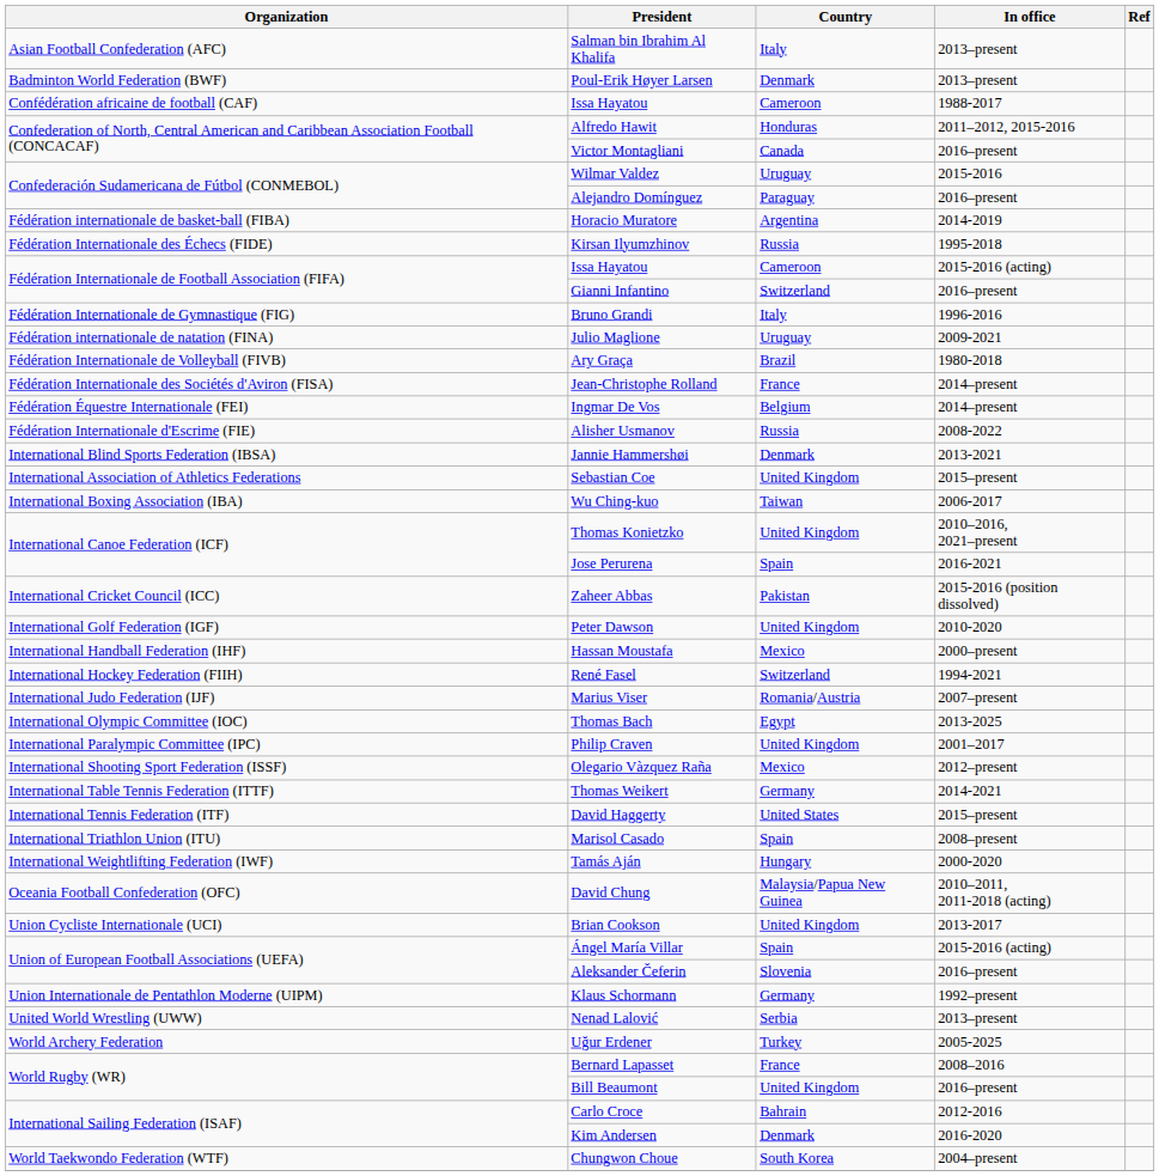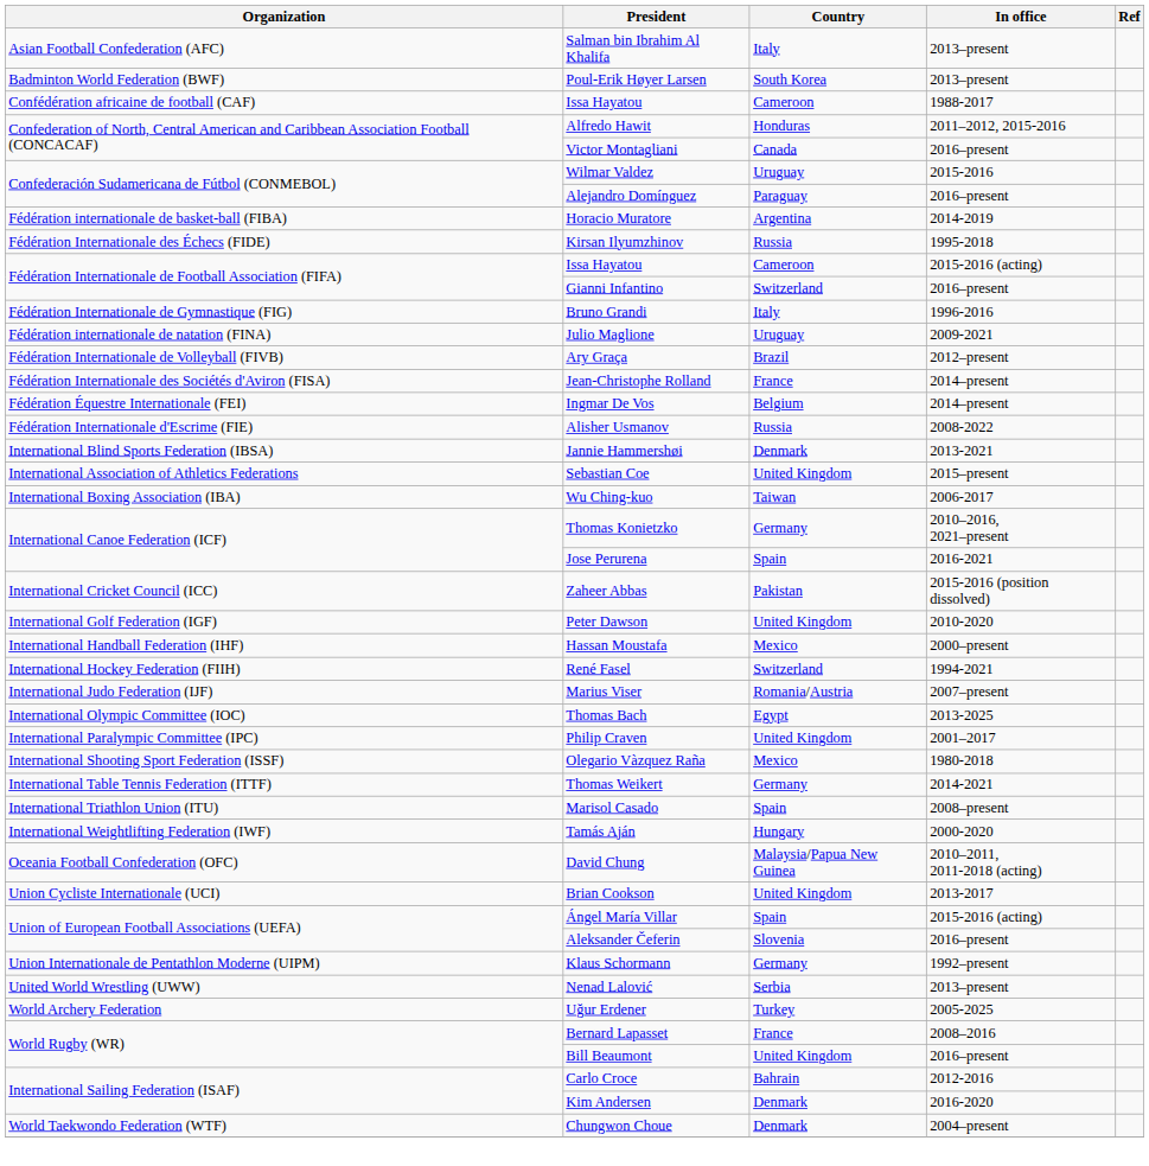Poul-Erik Høyer Larsen | Country: Denmark -> South Korea
Ary Graça | In office: 1980-2018 -> 2012–present
Thomas Konietzko | Country: United Kingdom -> Germany
Olegario Vàzquez Raña | In office: 2012–present -> 1980-2018
- row: International Tennis Federation (ITF) | David Haggerty | United States | 2015–present
Chungwon Choue | Country: South Korea -> Denmark
